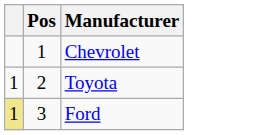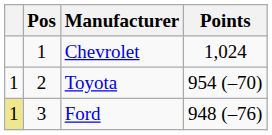+ column: Points | 1,024 | 954 (–70) | 948 (–76)
